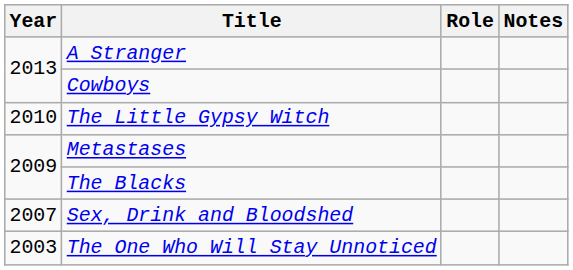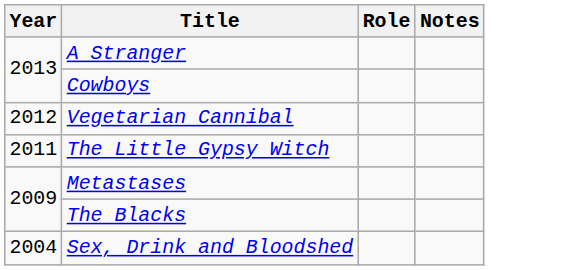+ row: 2012 | Vegetarian Cannibal
The Little Gypsy Witch | Year: 2010 -> 2011
Sex, Drink and Bloodshed | Year: 2007 -> 2004
- row: 2003 | The One Who Will Stay Unnoticed
